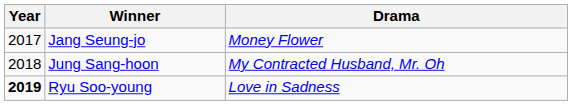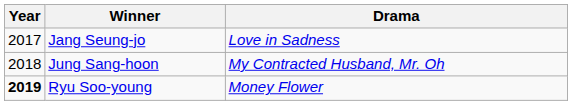Jang Seung-jo | Drama: Money Flower -> Love in Sadness
Ryu Soo-young | Drama: Love in Sadness -> Money Flower
